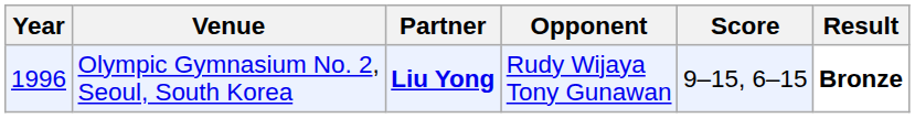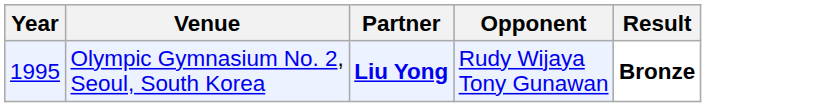- column: Score | 9–15, 6–15
Olympic Gymnasium No. 2, Seoul, South Korea | Year: 1996 -> 1995
